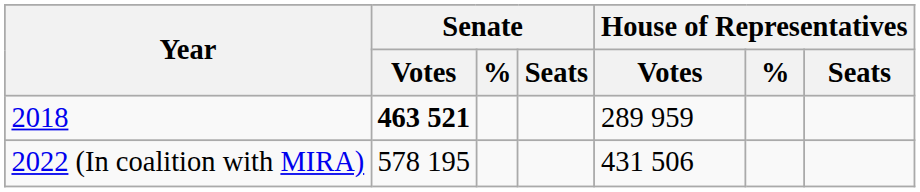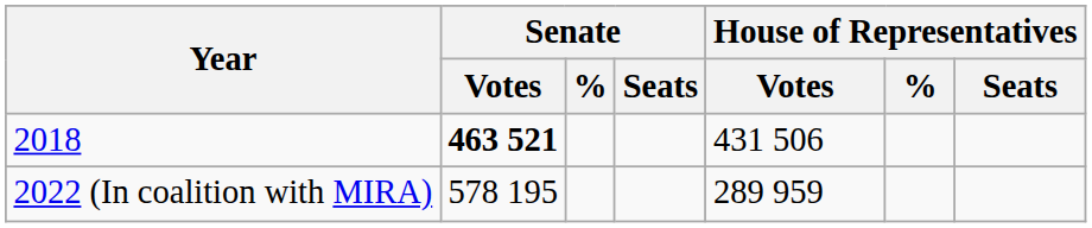2018 | House of Representatives / Votes: 289 959 -> 431 506
2022 (In coalition with MIRA) | House of Representatives / Votes: 431 506 -> 289 959
